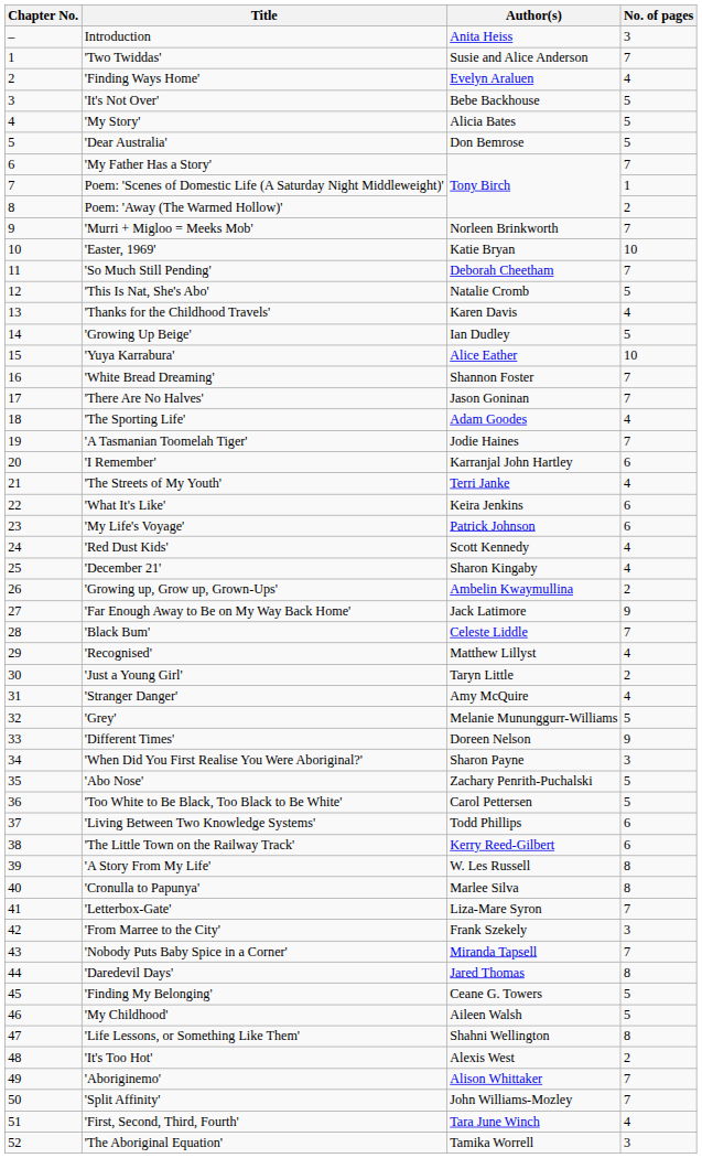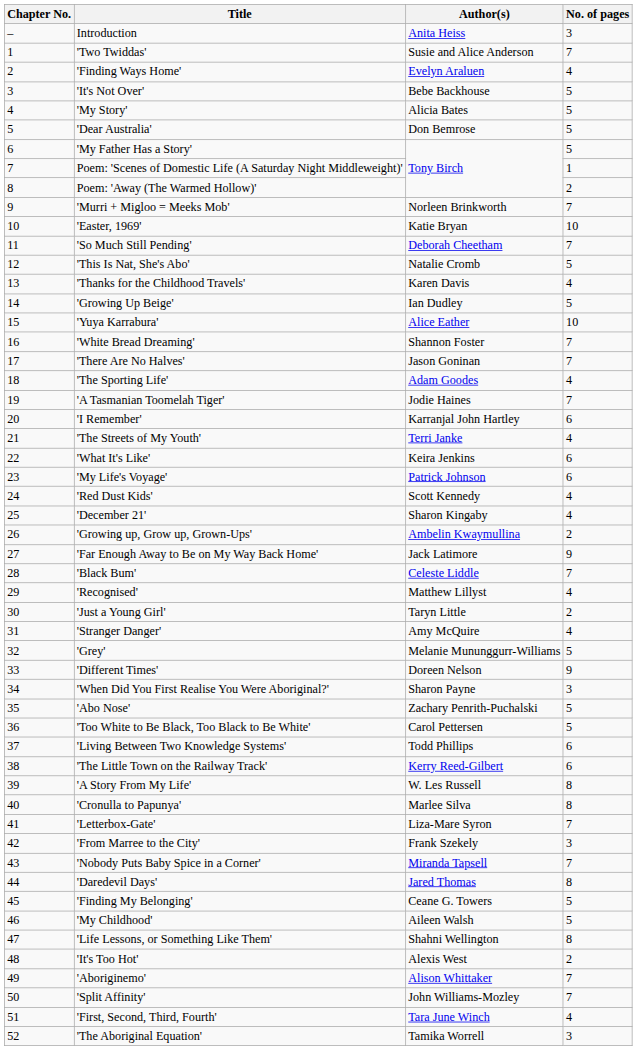'My Father Has a Story' | No. of pages: 7 -> 5
